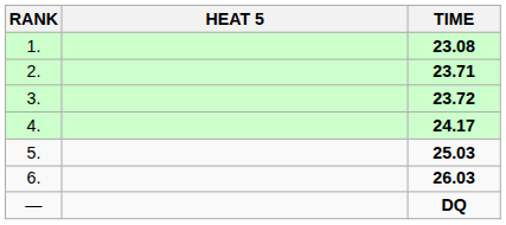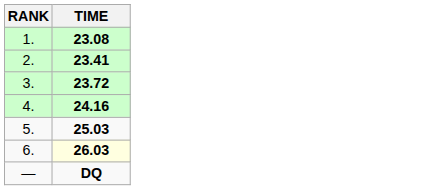- column: HEAT 5
2. | TIME: 23.71 -> 23.41
4. | TIME: 24.17 -> 24.16
6. | TIME: no background -> lightyellow background
